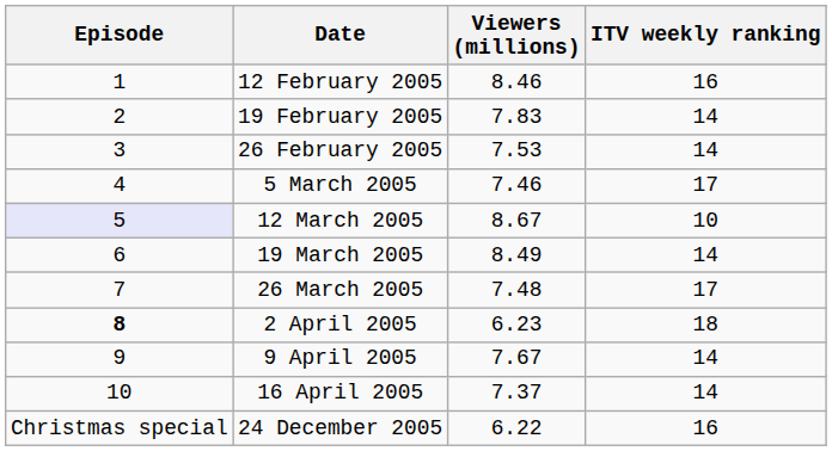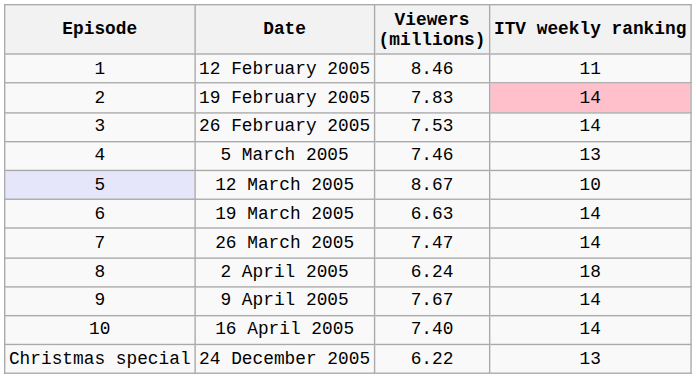12 February 2005 | ITV weekly ranking: 16 -> 11
19 February 2005 | ITV weekly ranking: no background -> pink background
5 March 2005 | ITV weekly ranking: 17 -> 13
19 March 2005 | Viewers (millions): 8.49 -> 6.63
26 March 2005 | Viewers (millions): 7.48 -> 7.47
26 March 2005 | ITV weekly ranking: 17 -> 14
2 April 2005 | Episode: bold -> normal
2 April 2005 | Viewers (millions): 6.23 -> 6.24
16 April 2005 | Viewers (millions): 7.37 -> 7.40
24 December 2005 | ITV weekly ranking: 16 -> 13
